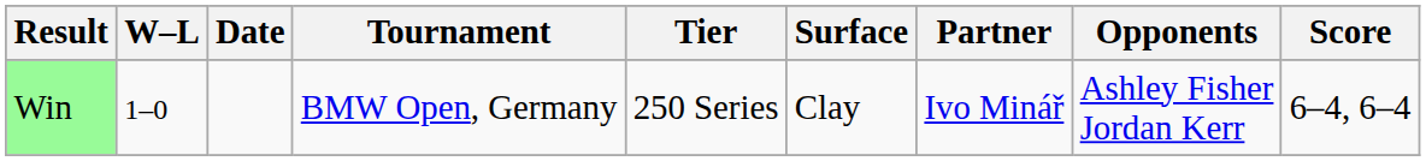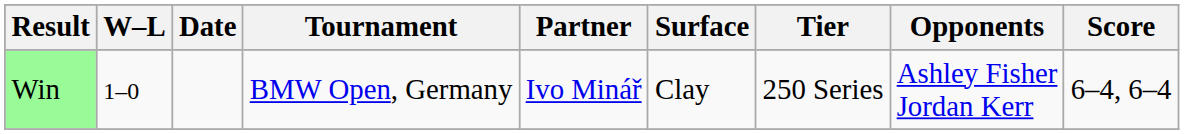columns swapped: Tier <-> Partner
